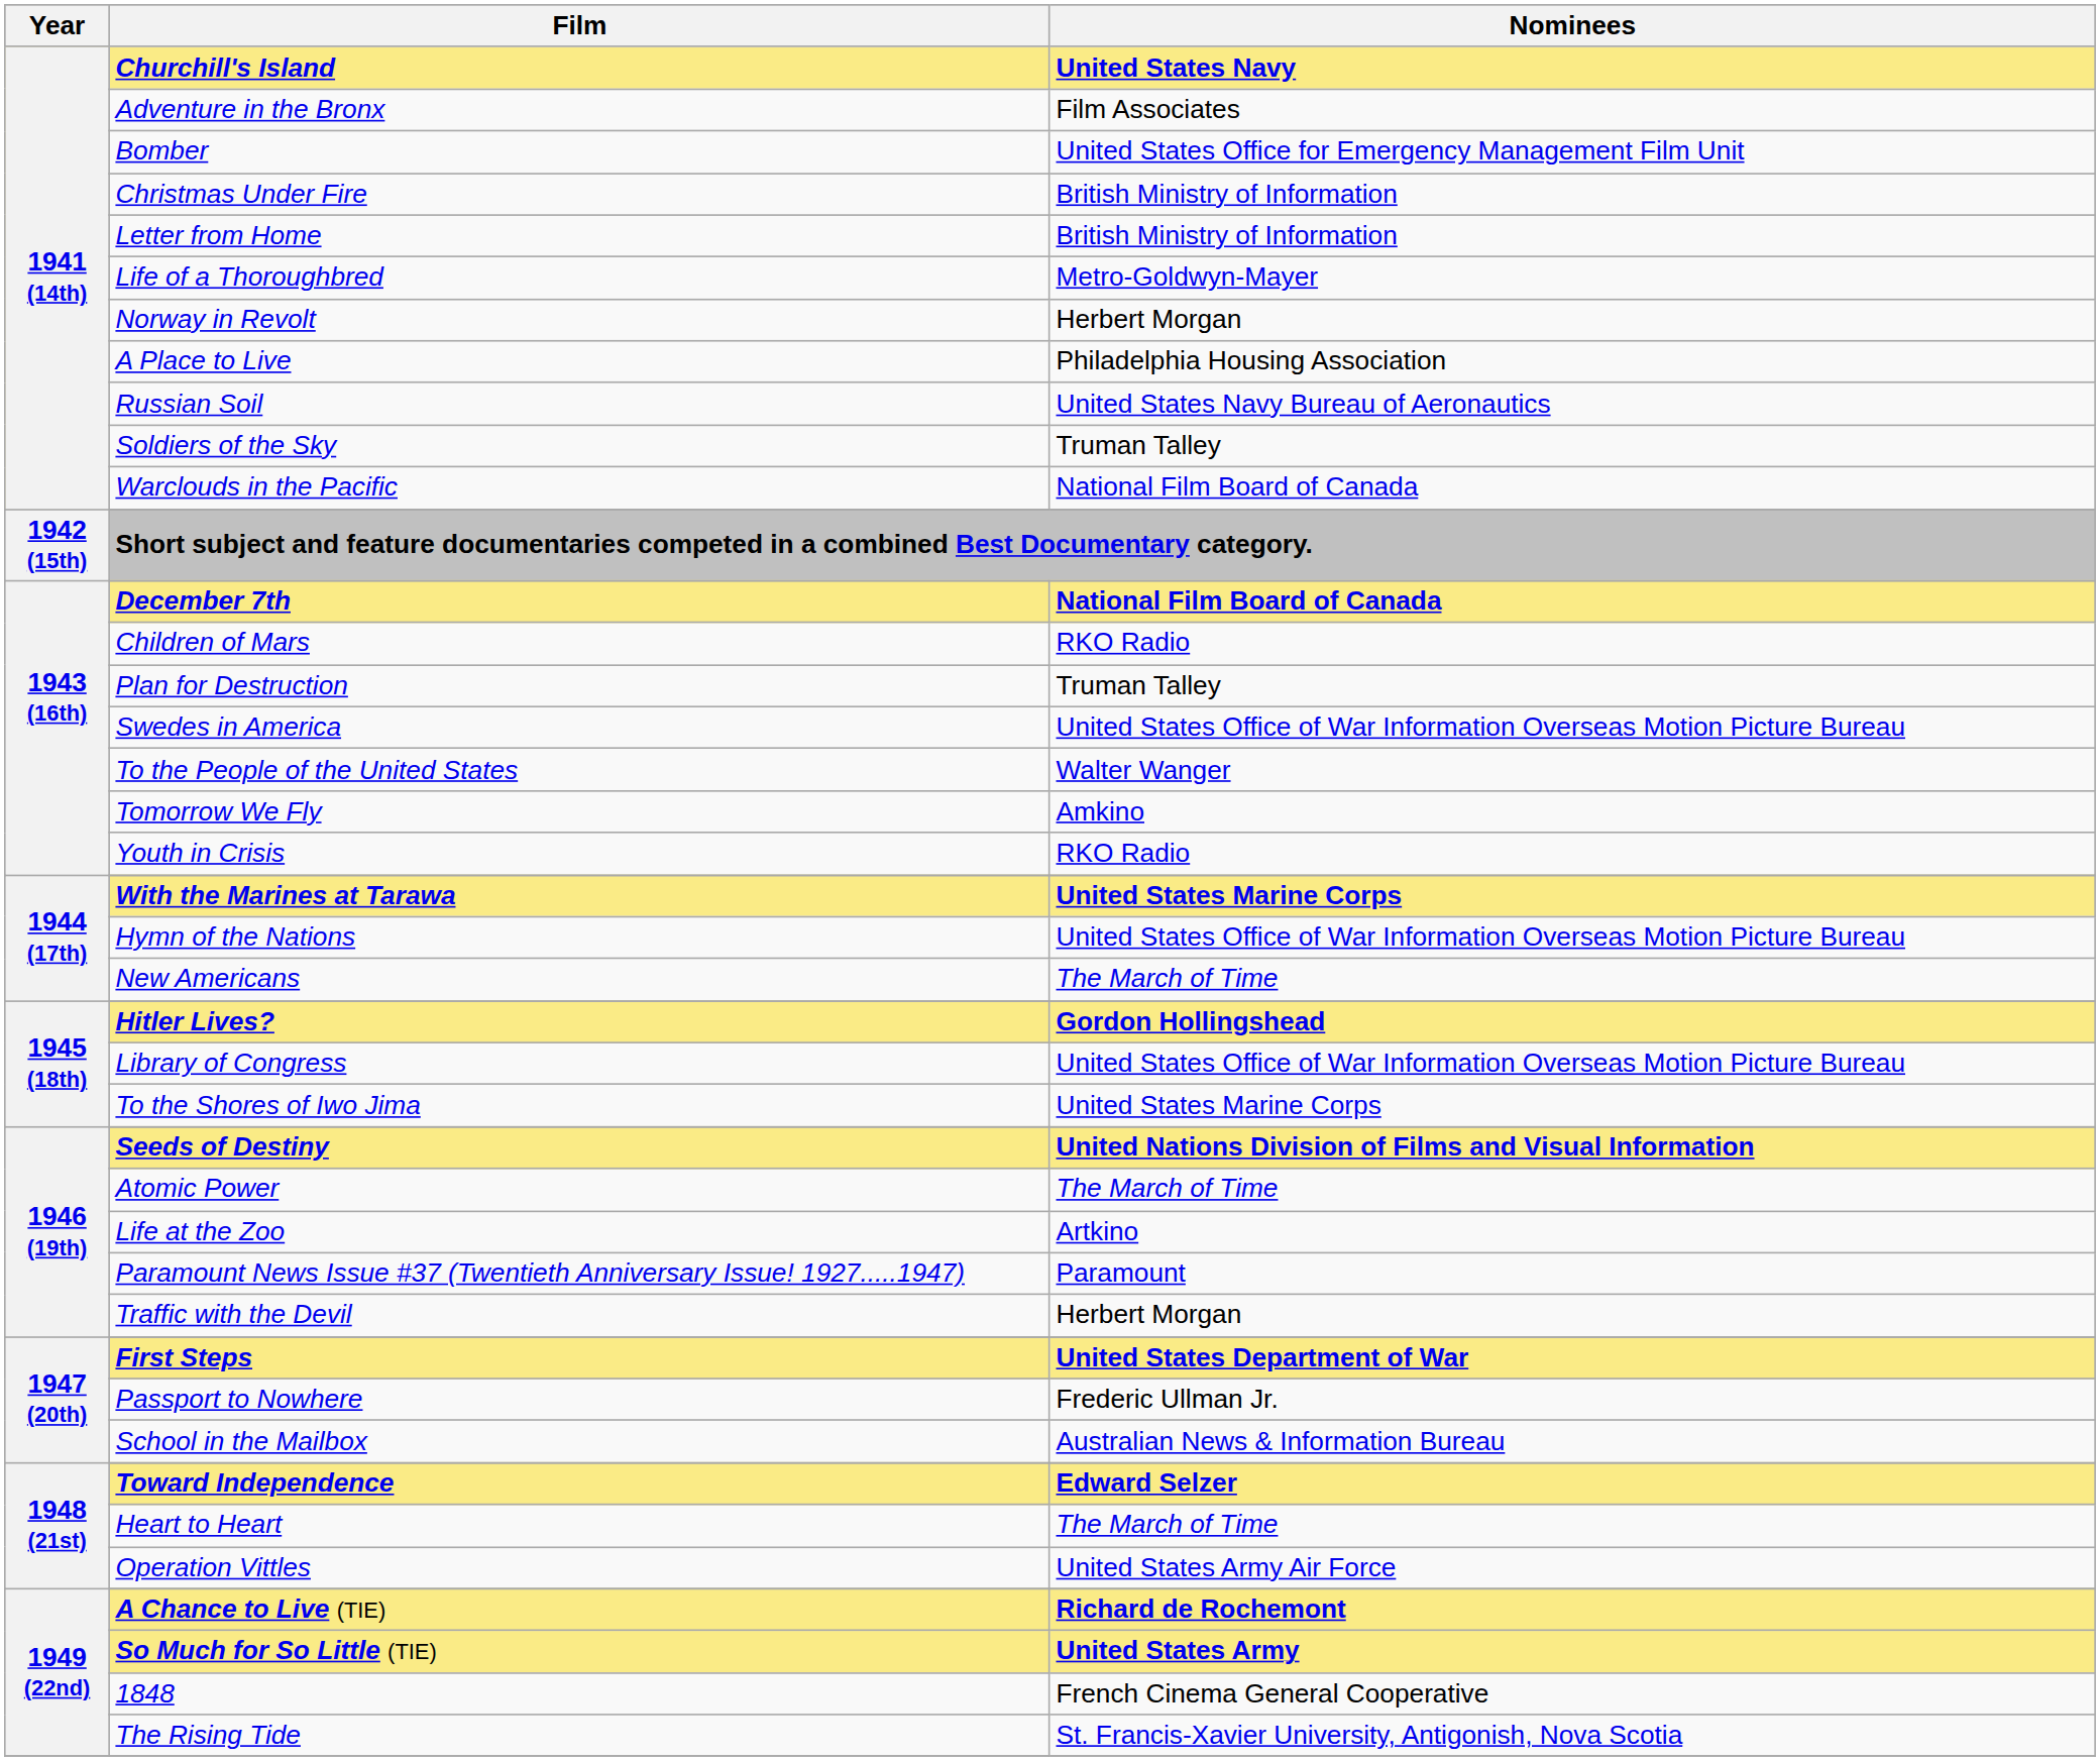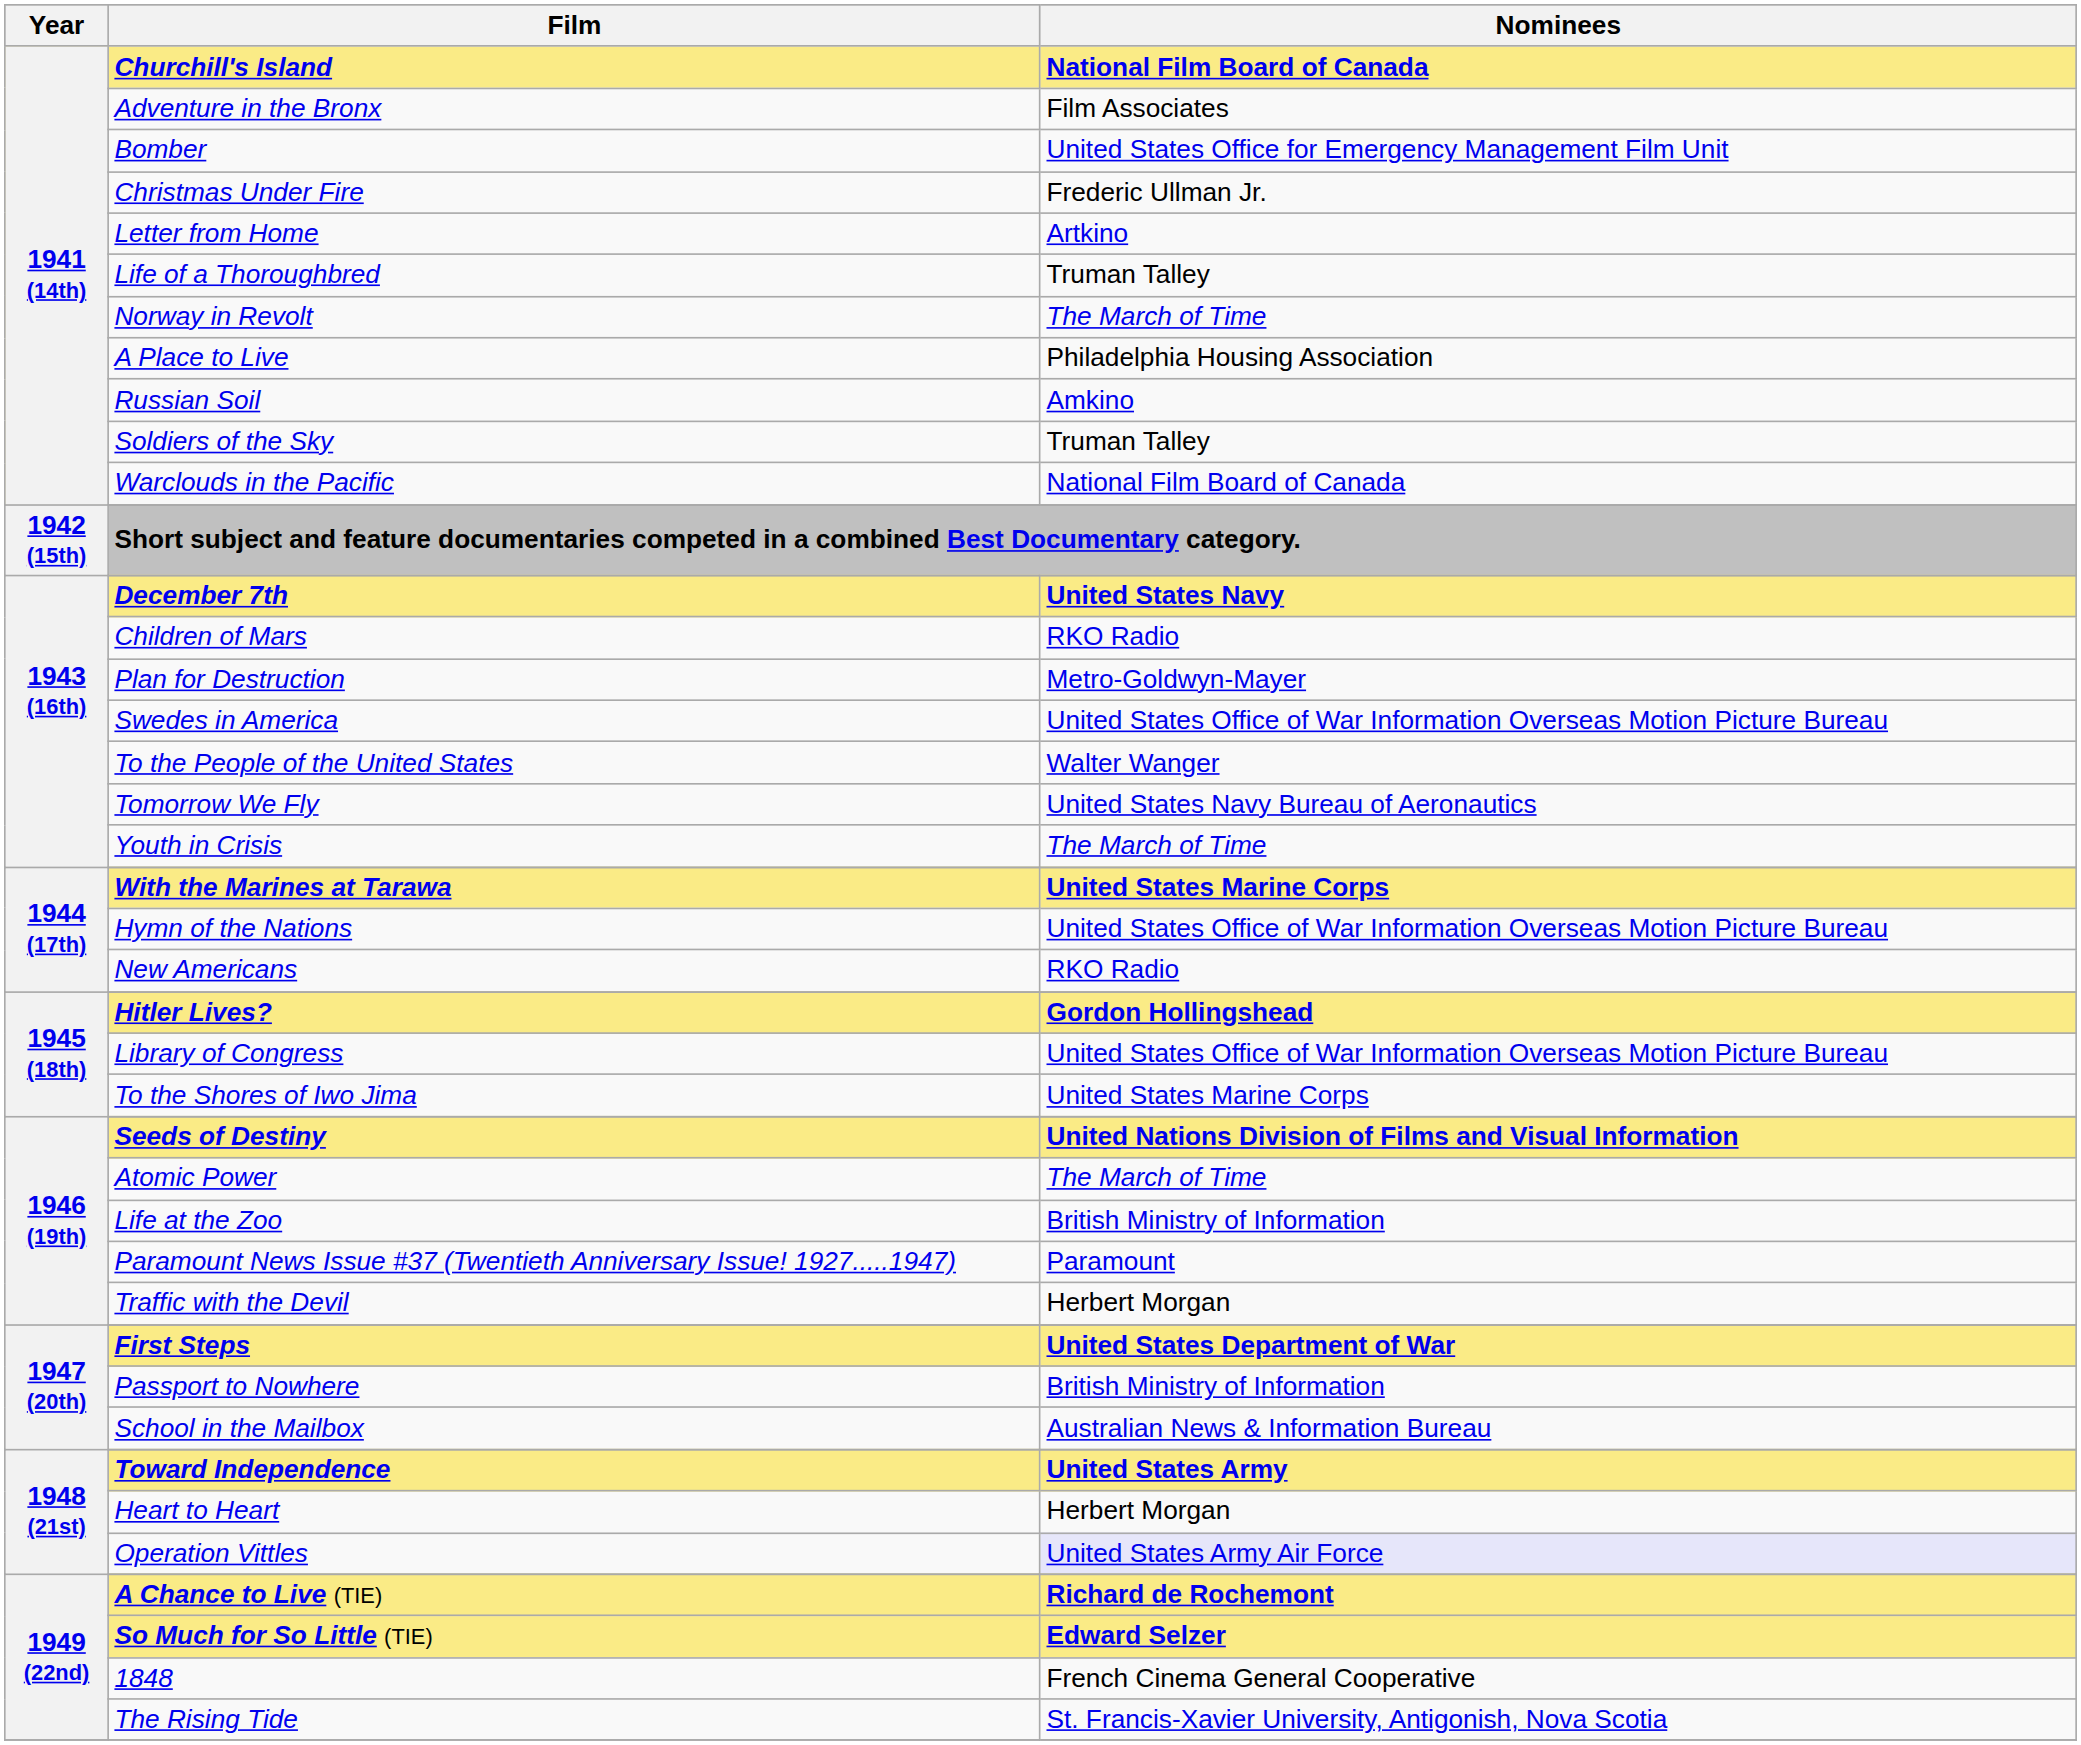Churchill's Island | Nominees: United States Navy -> National Film Board of Canada
Christmas Under Fire | Nominees: British Ministry of Information -> Frederic Ullman Jr.
Letter from Home | Nominees: British Ministry of Information -> Artkino
Life of a Thoroughbred | Nominees: Metro-Goldwyn-Mayer -> Truman Talley
Norway in Revolt | Nominees: Herbert Morgan -> The March of Time
Russian Soil | Nominees: United States Navy Bureau of Aeronautics -> Amkino
December 7th | Nominees: National Film Board of Canada -> United States Navy
Plan for Destruction | Nominees: Truman Talley -> Metro-Goldwyn-Mayer
Tomorrow We Fly | Nominees: Amkino -> United States Navy Bureau of Aeronautics
Youth in Crisis | Nominees: RKO Radio -> The March of Time
New Americans | Nominees: The March of Time -> RKO Radio
Life at the Zoo | Nominees: Artkino -> British Ministry of Information
Passport to Nowhere | Nominees: Frederic Ullman Jr. -> British Ministry of Information
Toward Independence | Nominees: Edward Selzer -> United States Army
Heart to Heart | Nominees: The March of Time -> Herbert Morgan
Operation Vittles | Nominees: no background -> lavender background
So Much for So Little (TIE) | Nominees: United States Army -> Edward Selzer
